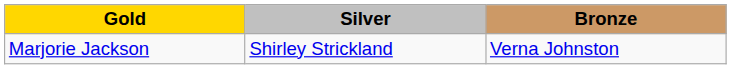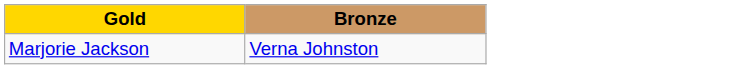- column: Silver | Shirley Strickland
